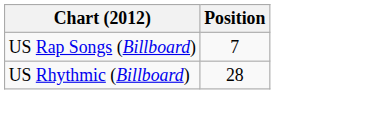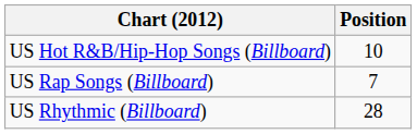+ row: US Hot R&B/Hip-Hop Songs (Billboard) | 10
